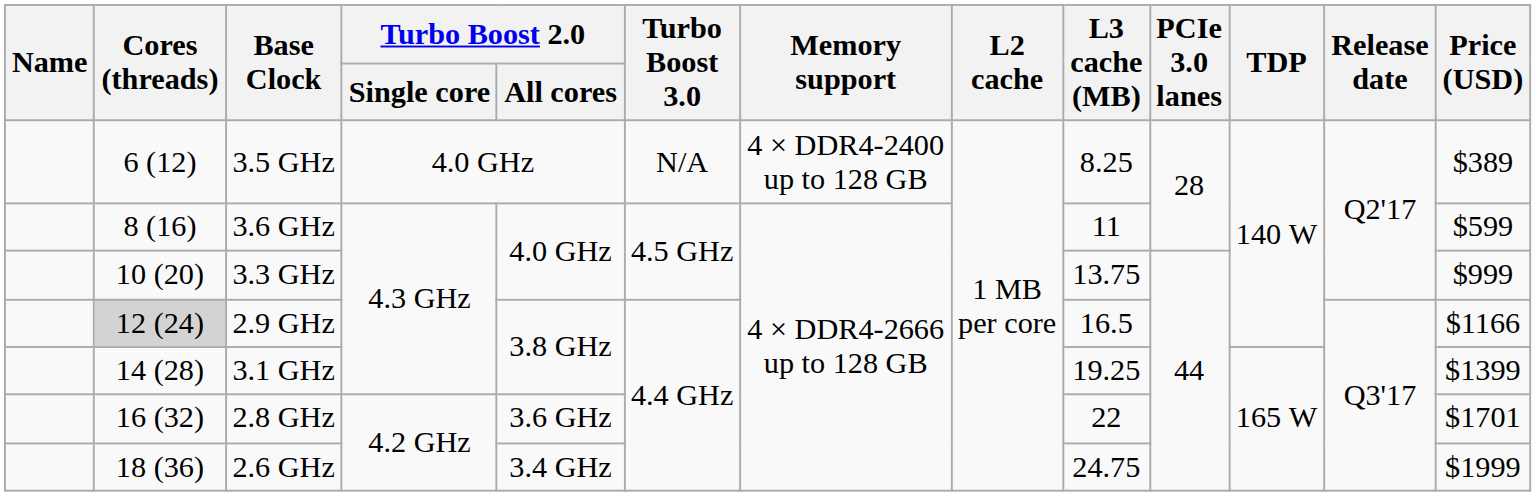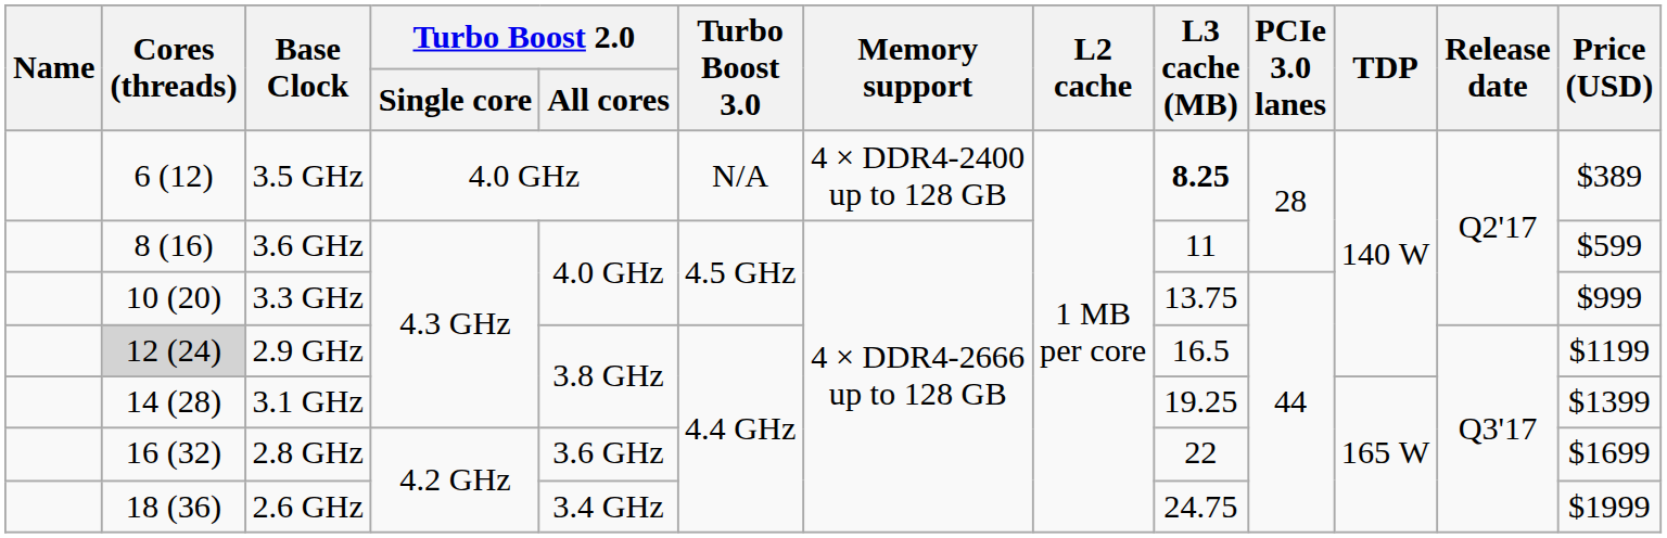3.5 GHz | L3 cache (MB): normal -> bold
2.9 GHz | Price (USD): $1166 -> $1199
2.8 GHz | Price (USD): $1701 -> $1699
